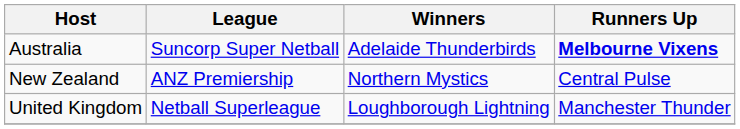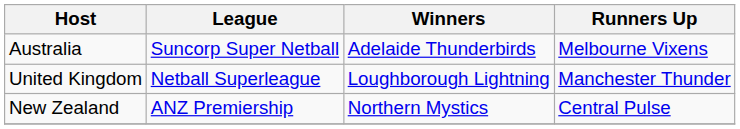Australia | Runners Up: bold -> normal
rows swapped: New Zealand <-> United Kingdom
